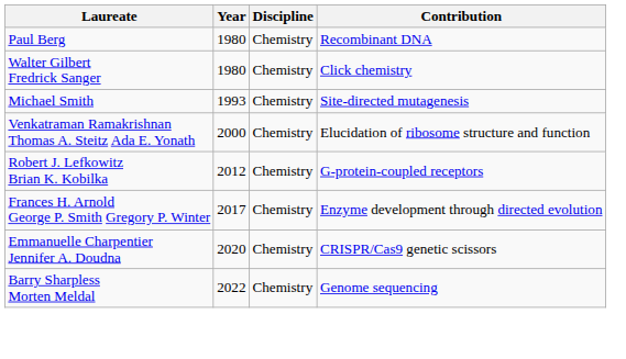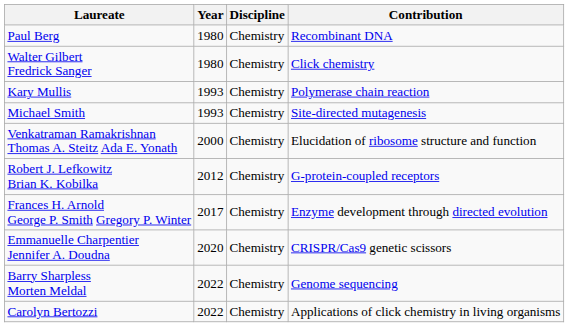+ row: Kary Mullis | 1993 | Chemistry | Polymerase chain reaction
+ row: Carolyn Bertozzi | 2022 | Chemistry | Applications of click chemistry in living organisms
